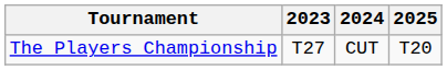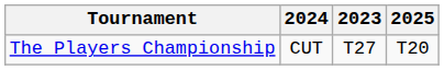columns swapped: 2023 <-> 2024
